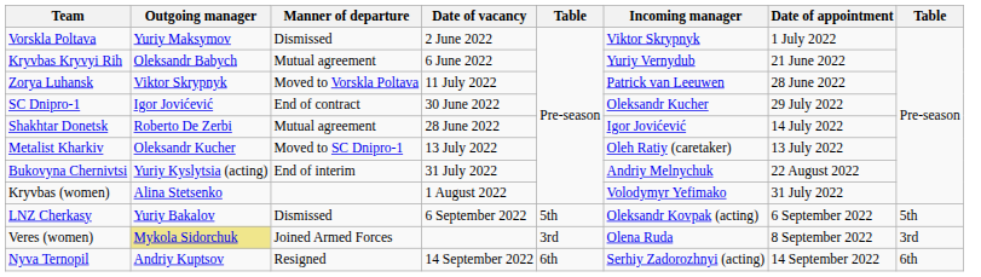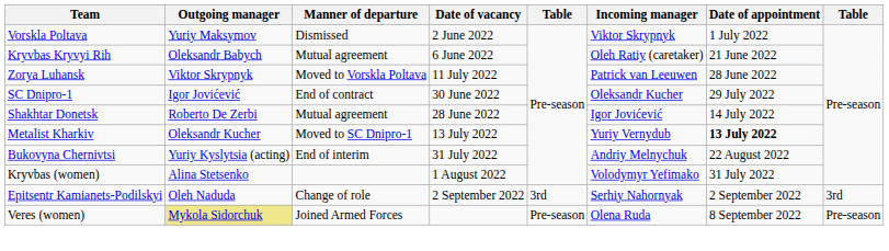Kryvbas Kryvyi Rih | Incoming manager: Yuriy Vernydub -> Oleh Ratiy (caretaker)
Metalist Kharkiv | Incoming manager: Oleh Ratiy (caretaker) -> Yuriy Vernydub
Metalist Kharkiv | Date of appointment: normal -> bold
+ row: Epitsentr Kamianets-Podilskyi | Oleh Naduda | Change of role | 2 September 2022 | 3rd | Serhiy Nahornyak | 2 September 2022 | 3rd
- row: LNZ Cherkasy | Yuriy Bakalov | Dismissed | 6 September 2022 | 5th | Oleksandr Kovpak (acting) | 6 September 2022 | 5th
Veres (women) | column 5: 3rd -> Pre-season
Veres (women) | column 8: 3rd -> Pre-season
- row: Nyva Ternopil | Andriy Kuptsov | Resigned | 14 September 2022 | 6th | Serhiy Zadorozhnyi (acting) | 14 September 2022 | 6th
